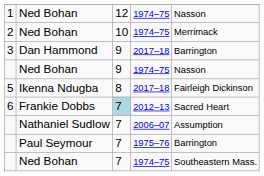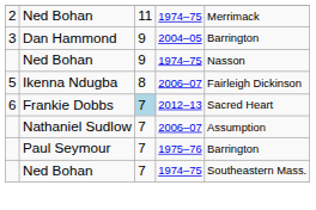- row: 1 | Ned Bohan | 12 | 1974–75 | Nasson
2 | column 3: 10 -> 11
3 | column 4: 2017–18 -> 2004–05
5 | column 4: 2017–18 -> 2006–07
